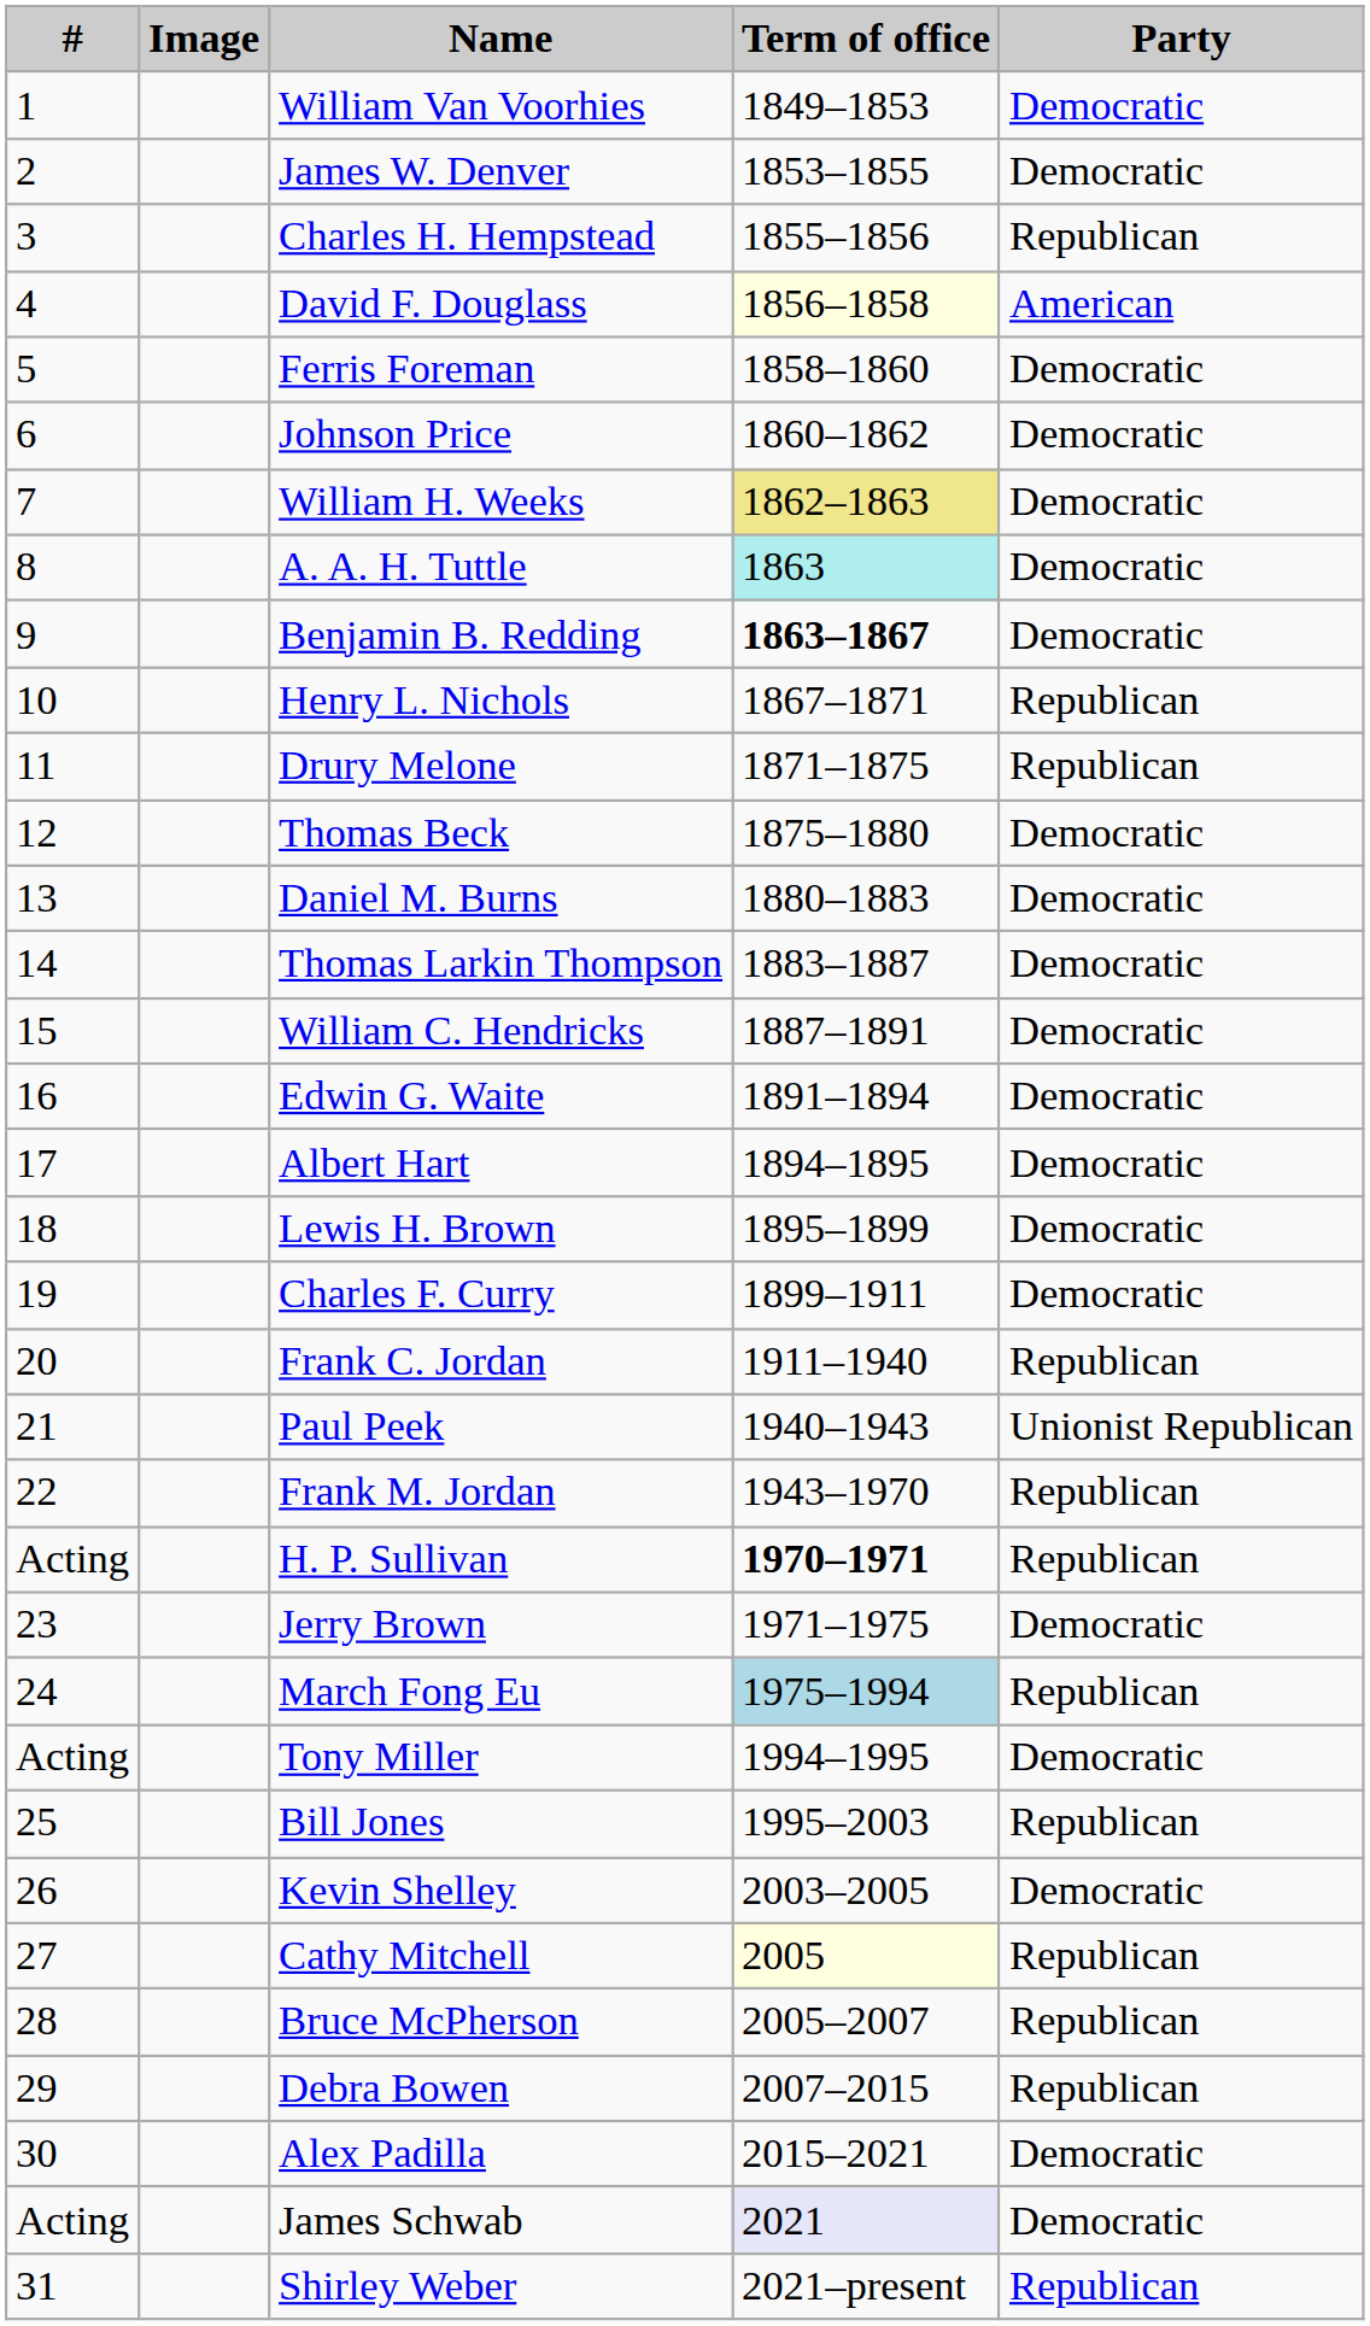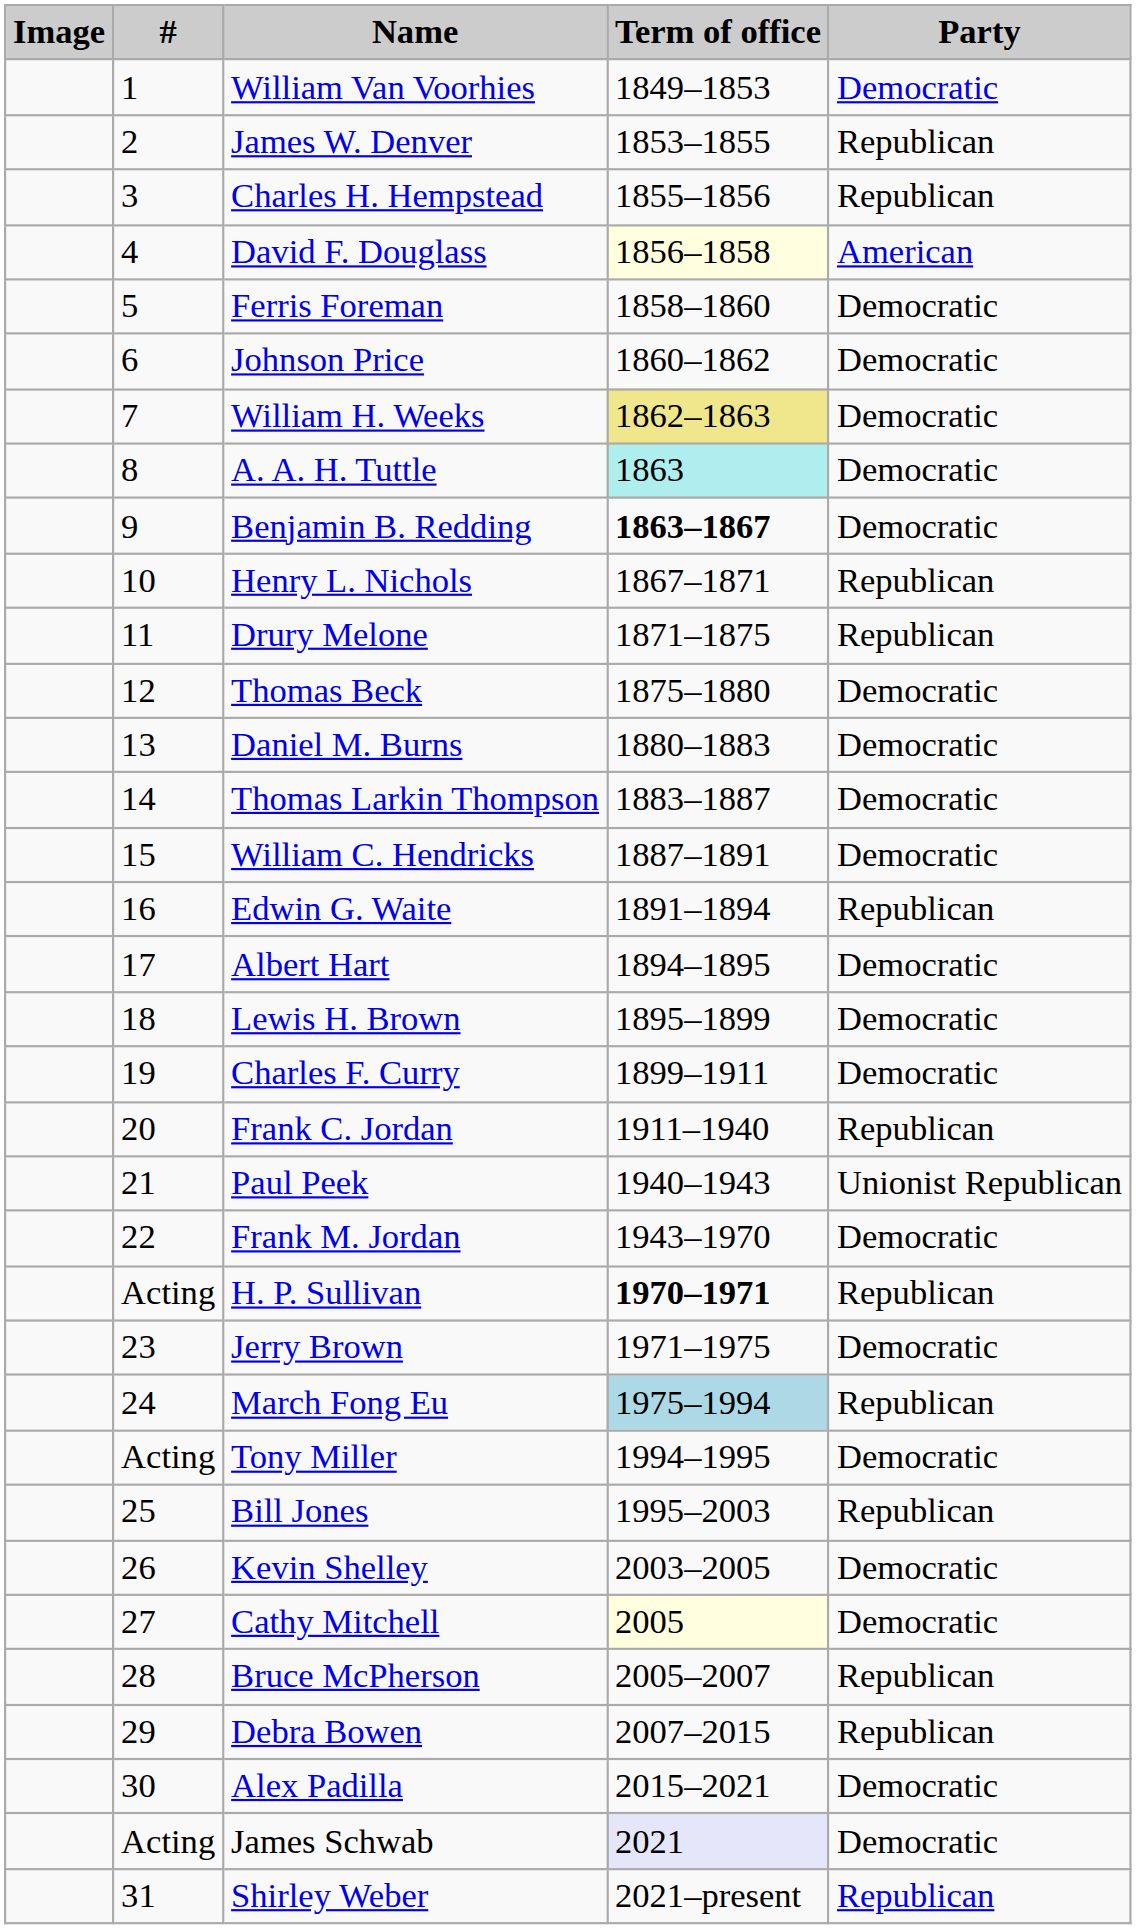columns swapped: # <-> Image
James W. Denver | Party: Democratic -> Republican
Edwin G. Waite | Party: Democratic -> Republican
Frank M. Jordan | Party: Republican -> Democratic
Cathy Mitchell | Party: Republican -> Democratic
